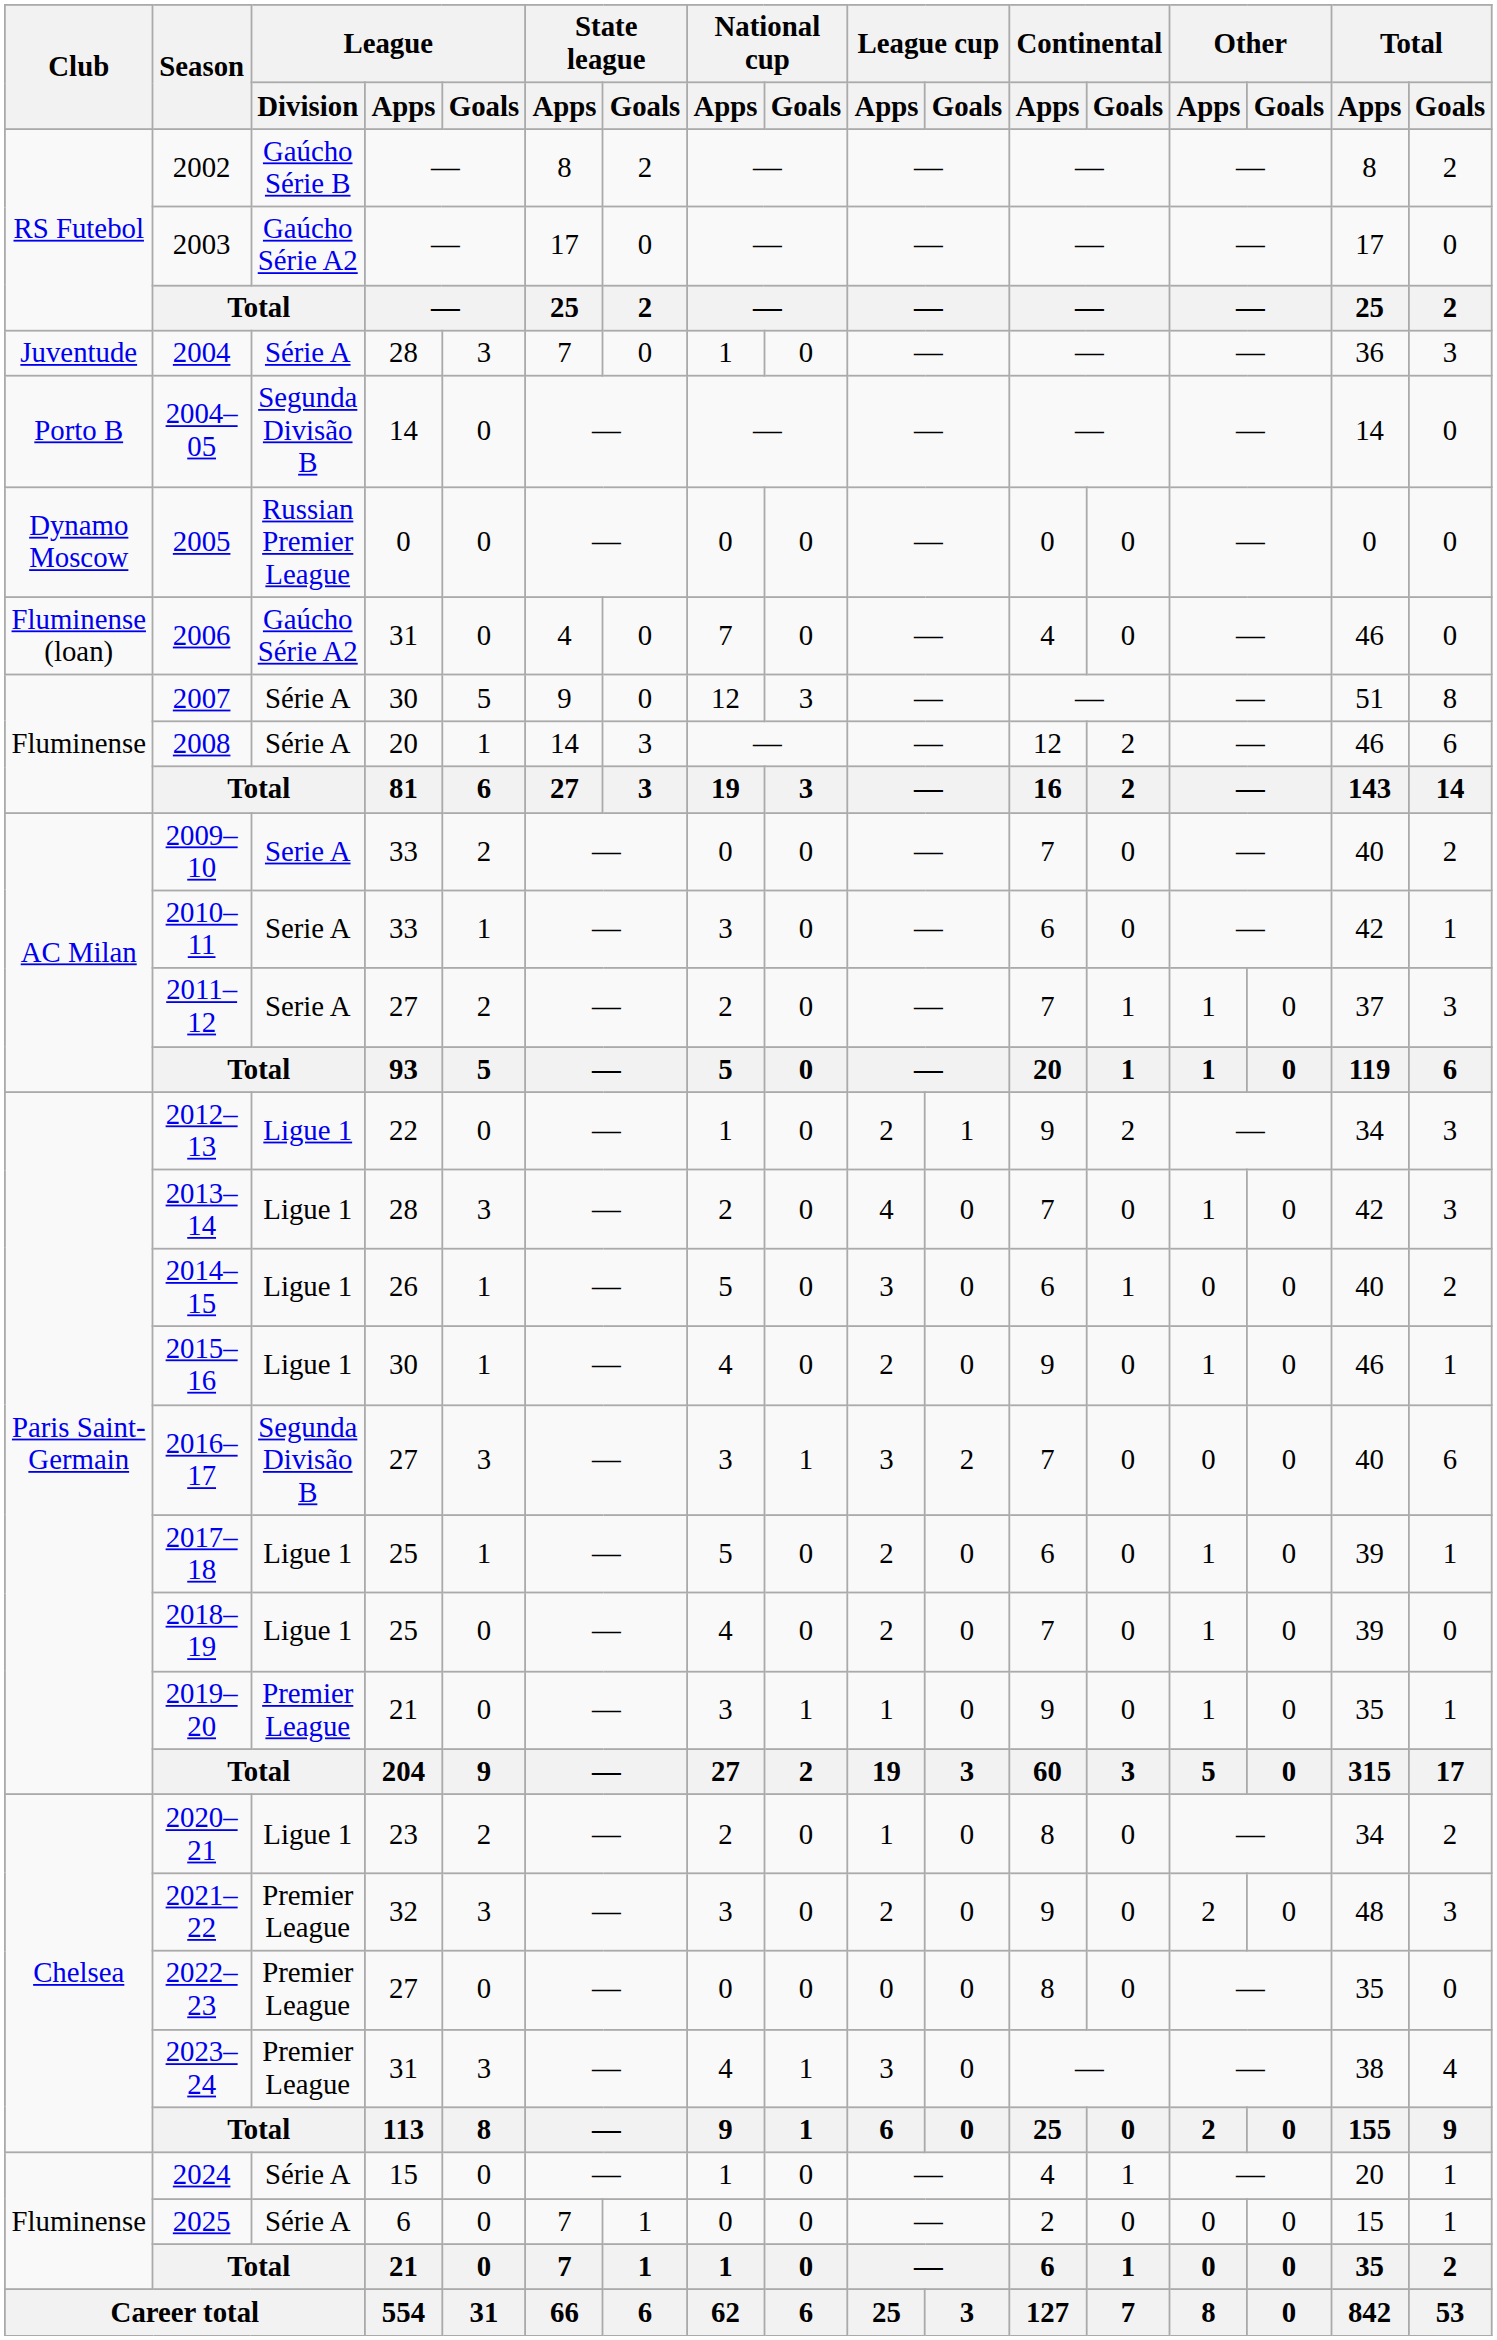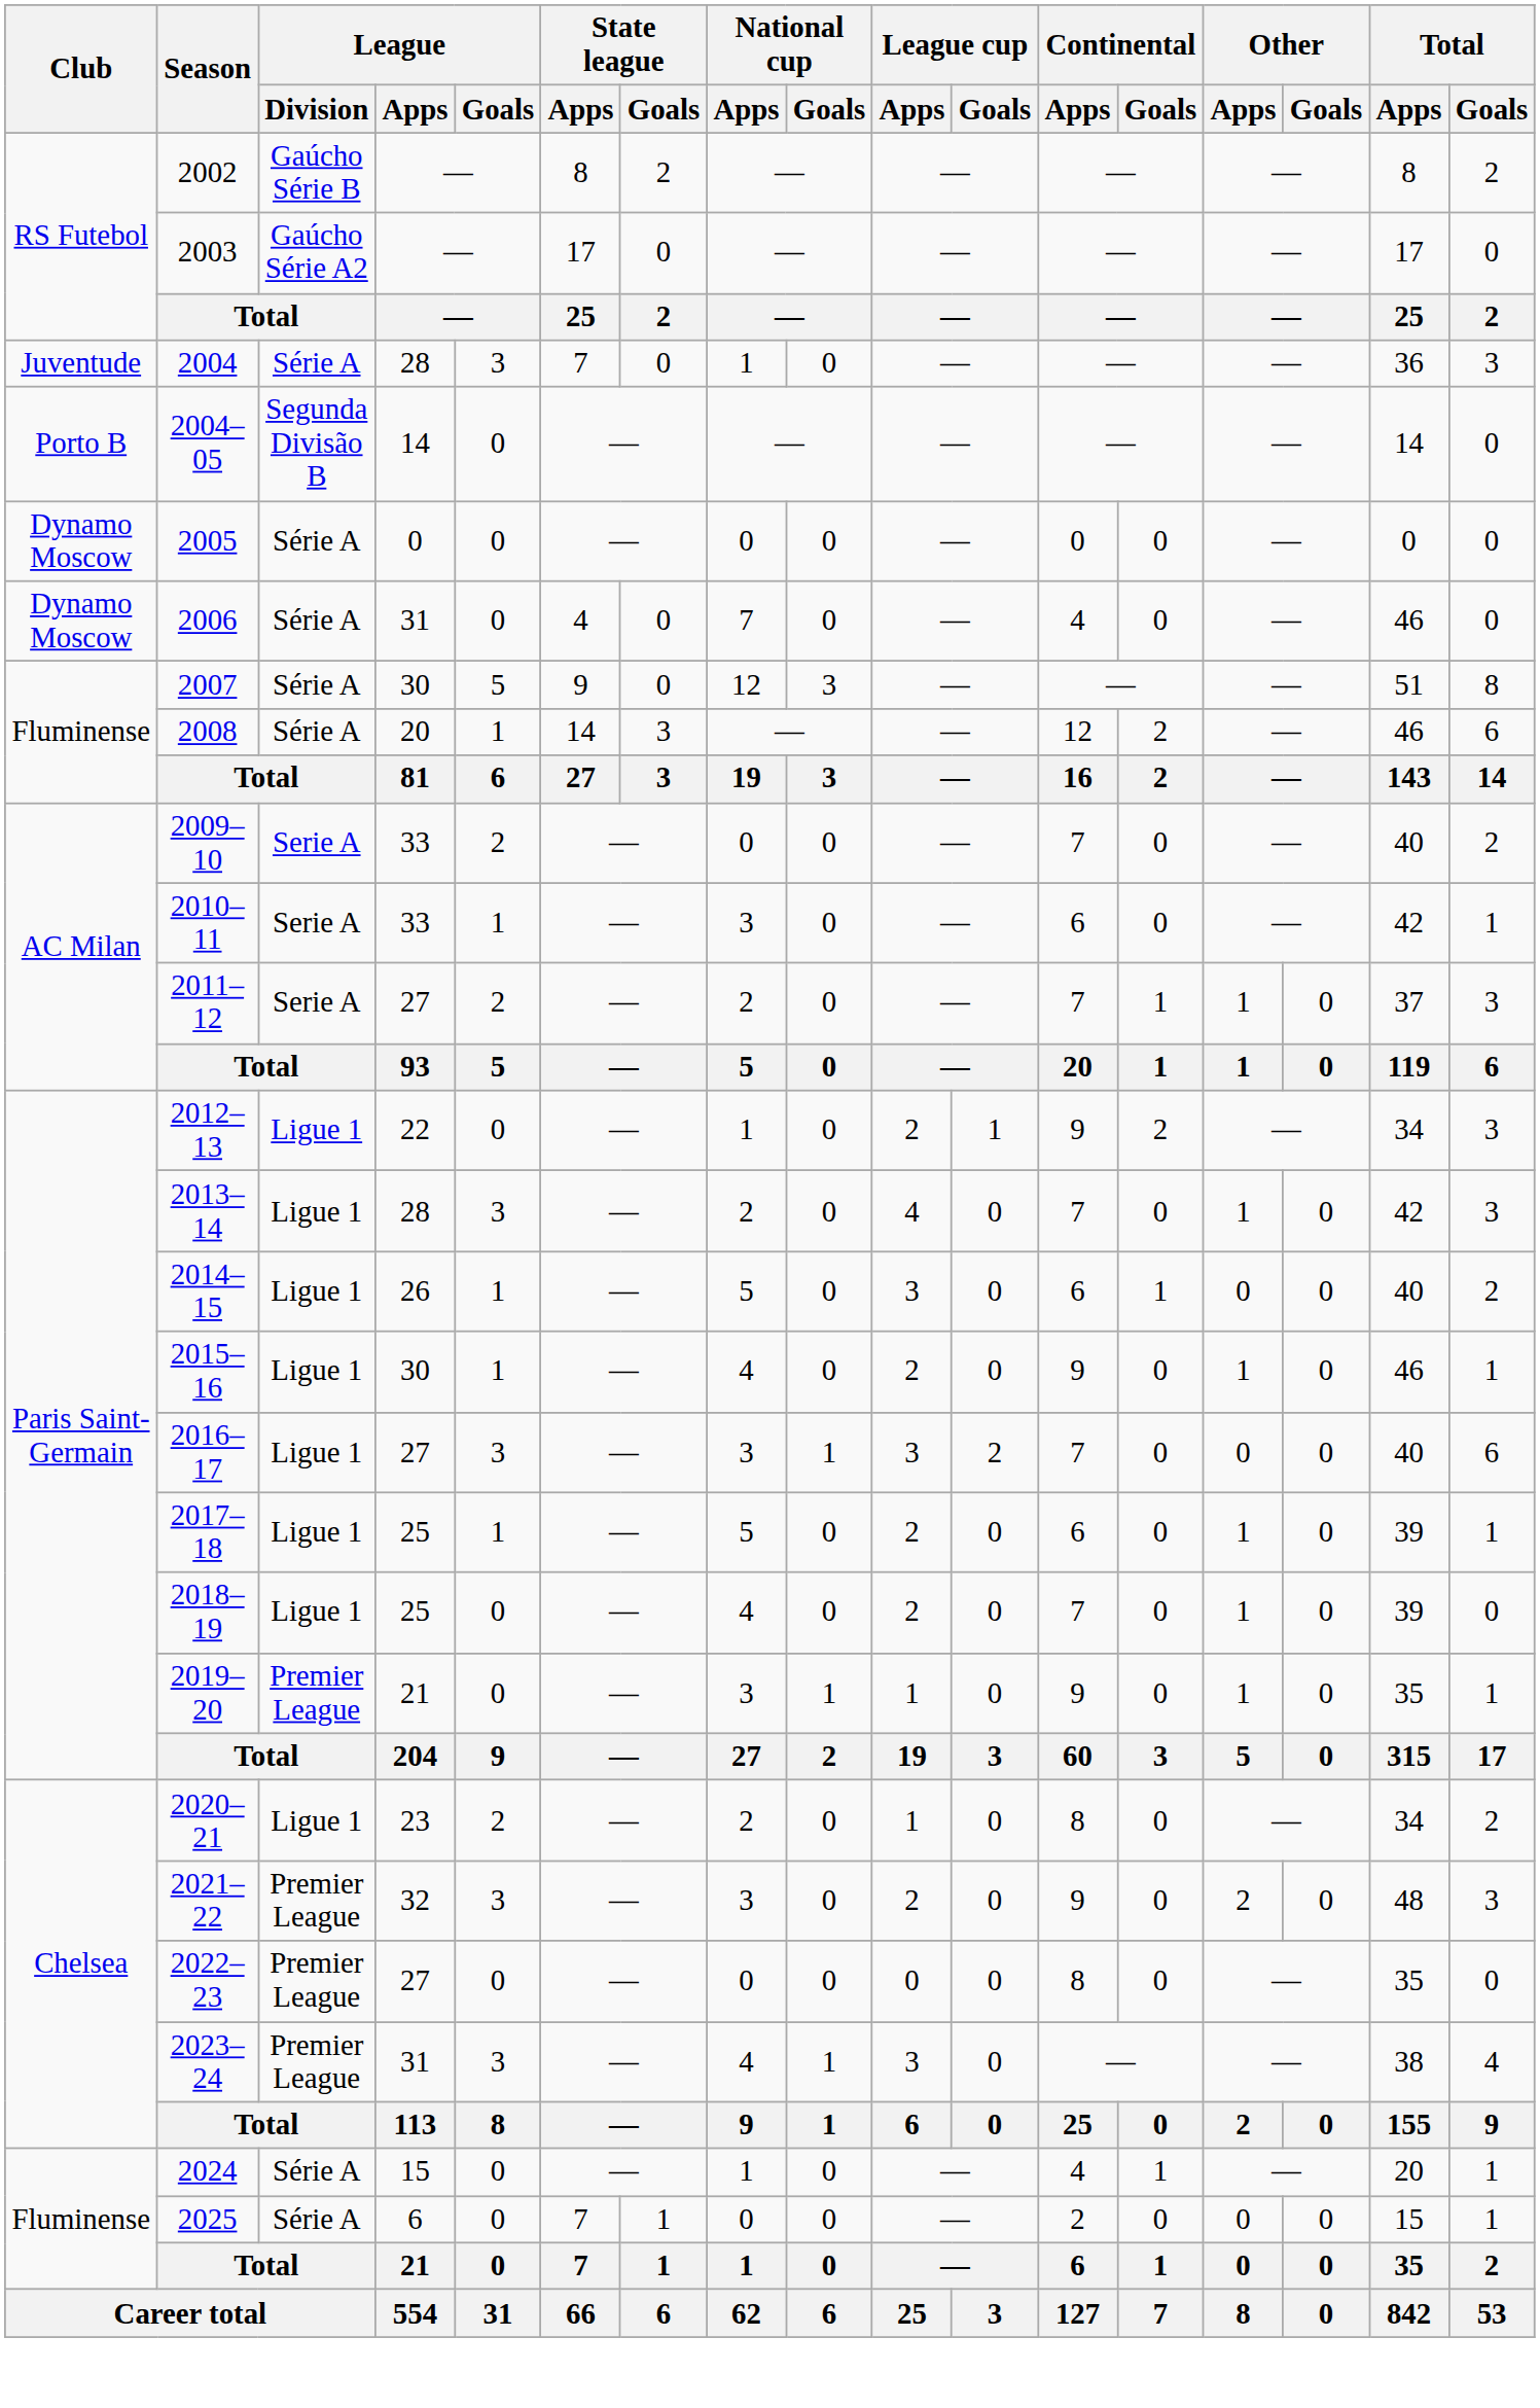2005 | League / Division: Russian Premier League -> Série A
2006 | Club: Fluminense (loan) -> Dynamo Moscow
2006 | League / Division: Gaúcho Série A2 -> Série A
2016–17 | League / Division: Segunda Divisão B -> Ligue 1
